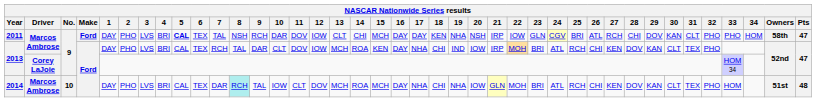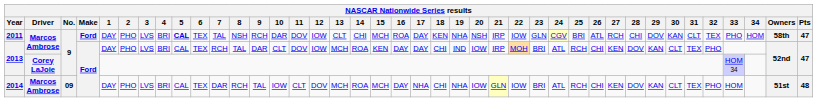2011 | 16: DAY -> ROA
2011 | 32: PHO -> TEX
2013 / Marcos Ambrose | 17: NHA -> DAY
2014 | No.: 10 -> 09
2014 | 8: paleturquoise background -> no background
2014 | 22: MOH -> IOW
